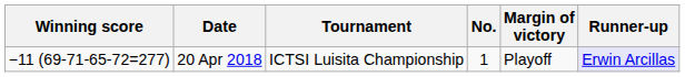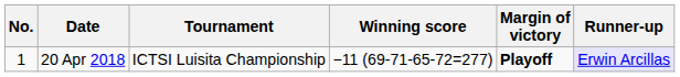columns swapped: No. <-> Winning score
20 Apr 2018 | Margin of victory: normal -> bold
